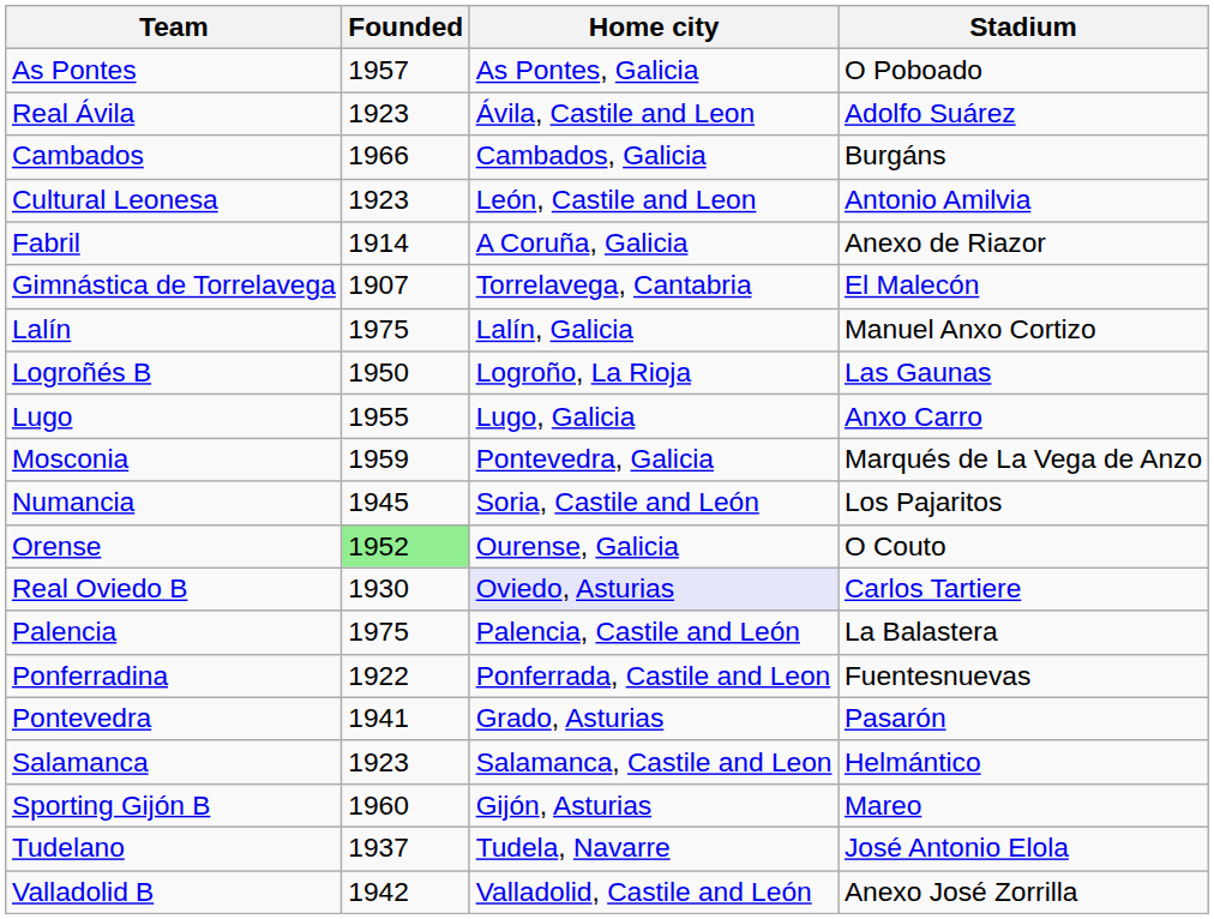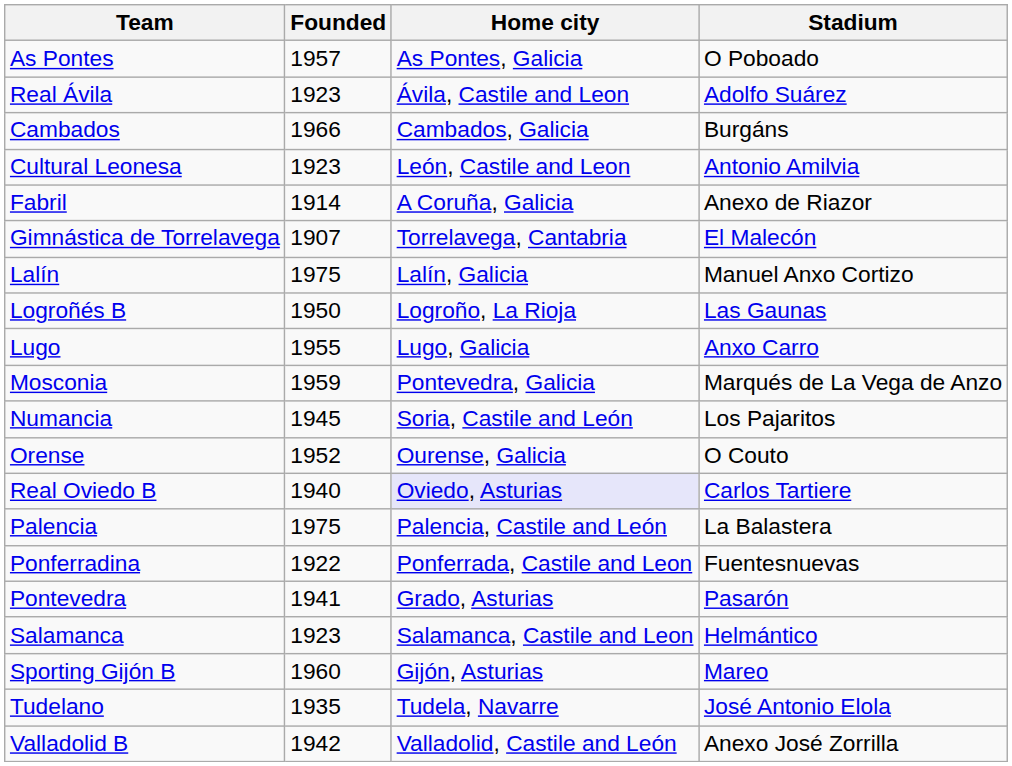Orense | Founded: lightgreen background -> no background
Real Oviedo B | Founded: 1930 -> 1940
Tudelano | Founded: 1937 -> 1935
